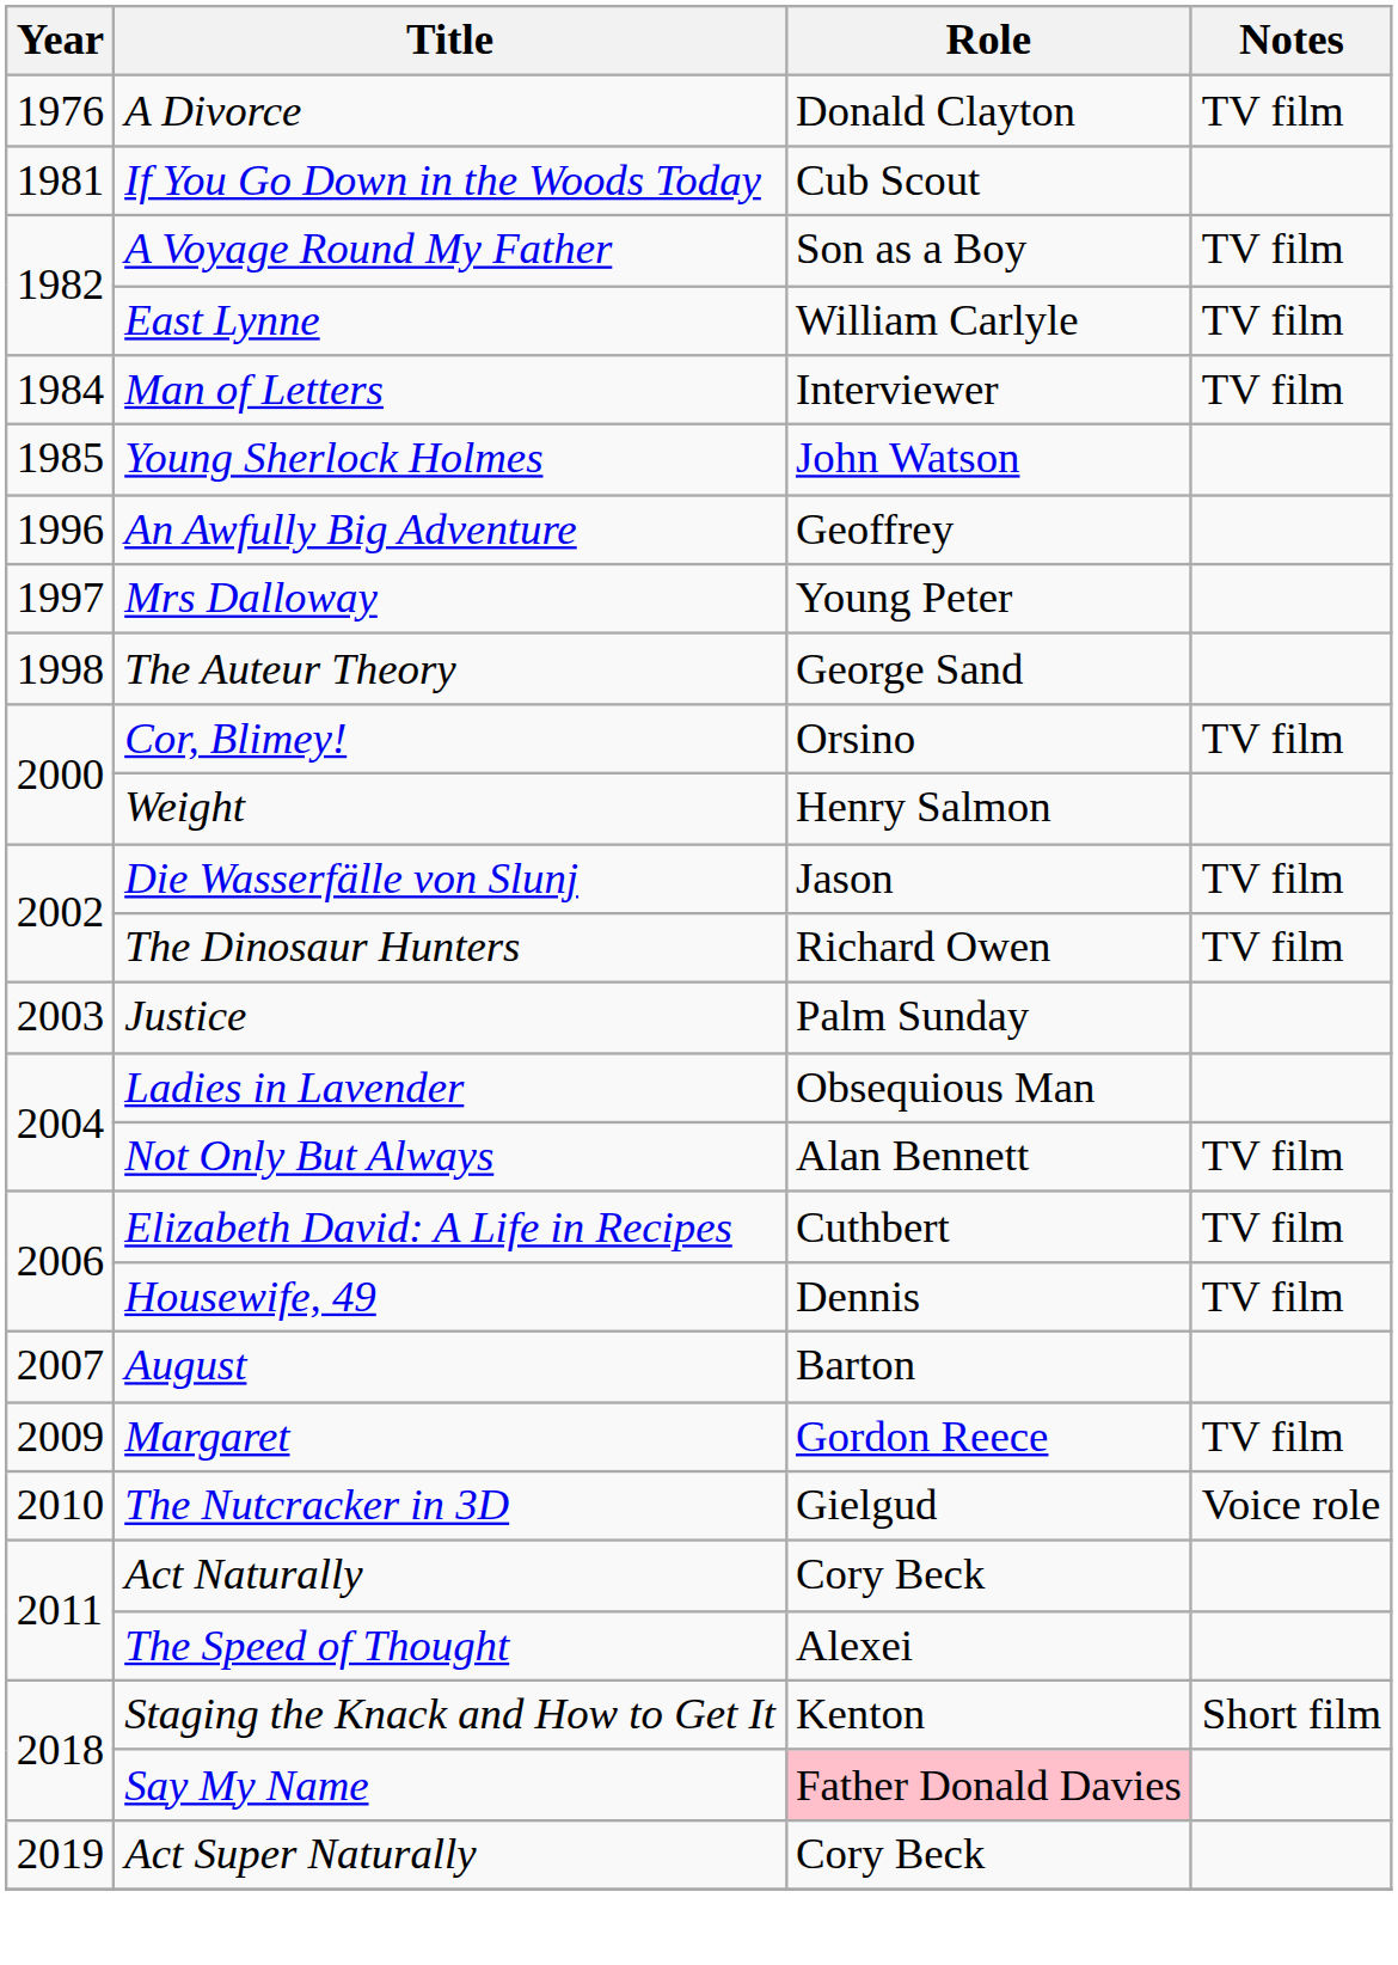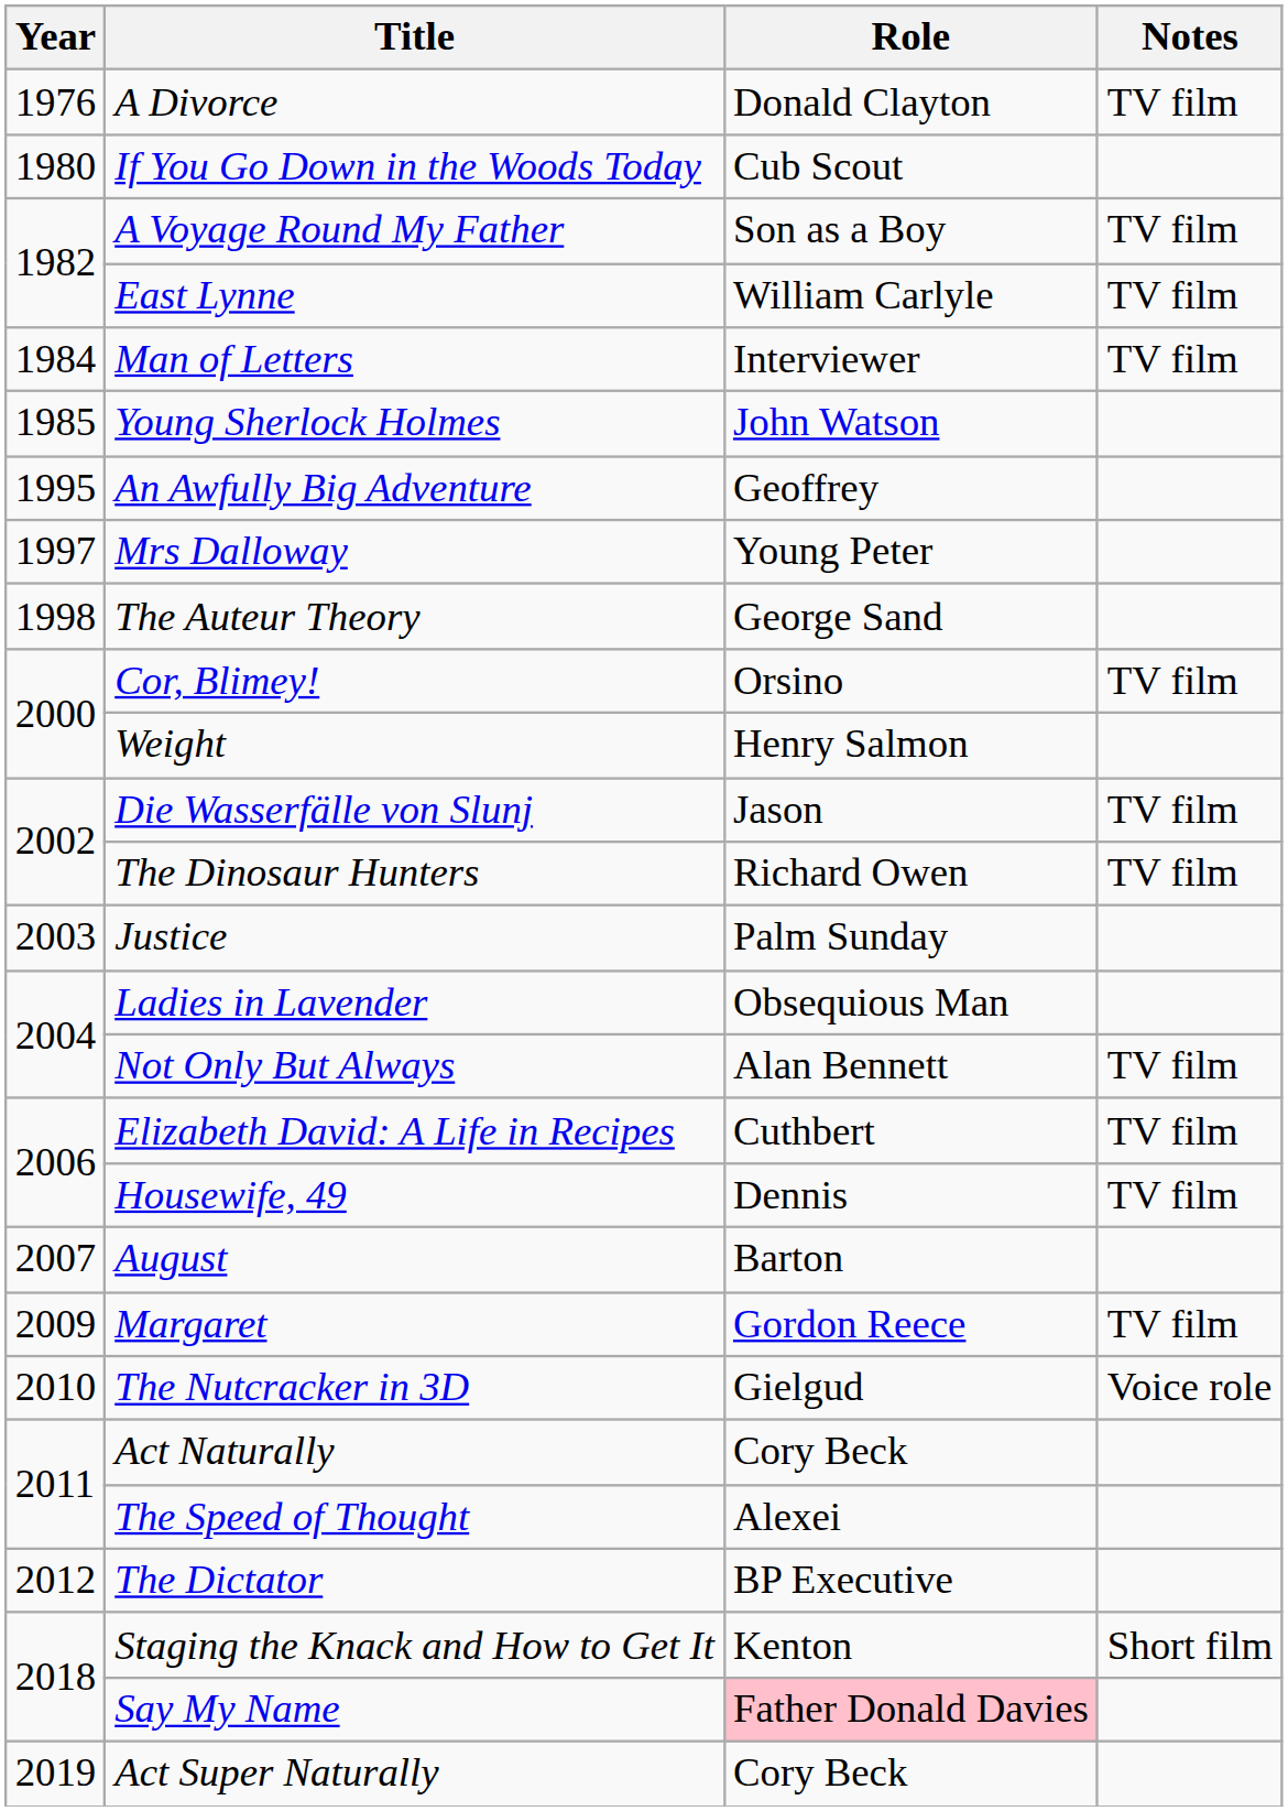If You Go Down in the Woods Today | Year: 1981 -> 1980
An Awfully Big Adventure | Year: 1996 -> 1995
+ row: 2012 | The Dictator | BP Executive
